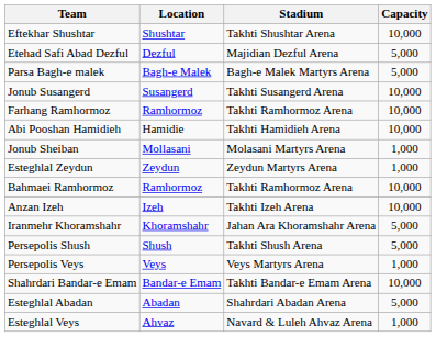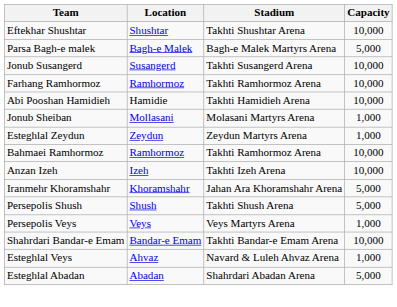- row: Etehad Safi Abad Dezful | Dezful | Majidian Dezful Arena | 5,000
rows swapped: Esteghlal Abadan <-> Esteghlal Veys
